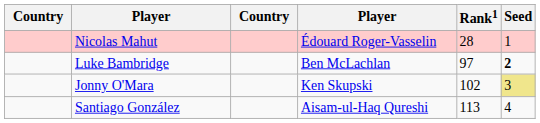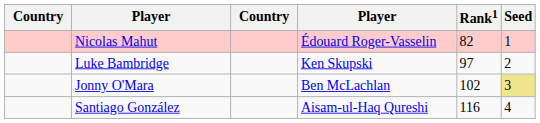Nicolas Mahut | Rank1: 28 -> 82
Luke Bambridge | column 4: Ben McLachlan -> Ken Skupski
Luke Bambridge | Seed: bold -> normal
Jonny O'Mara | column 4: Ken Skupski -> Ben McLachlan
Santiago González | Rank1: 113 -> 116
